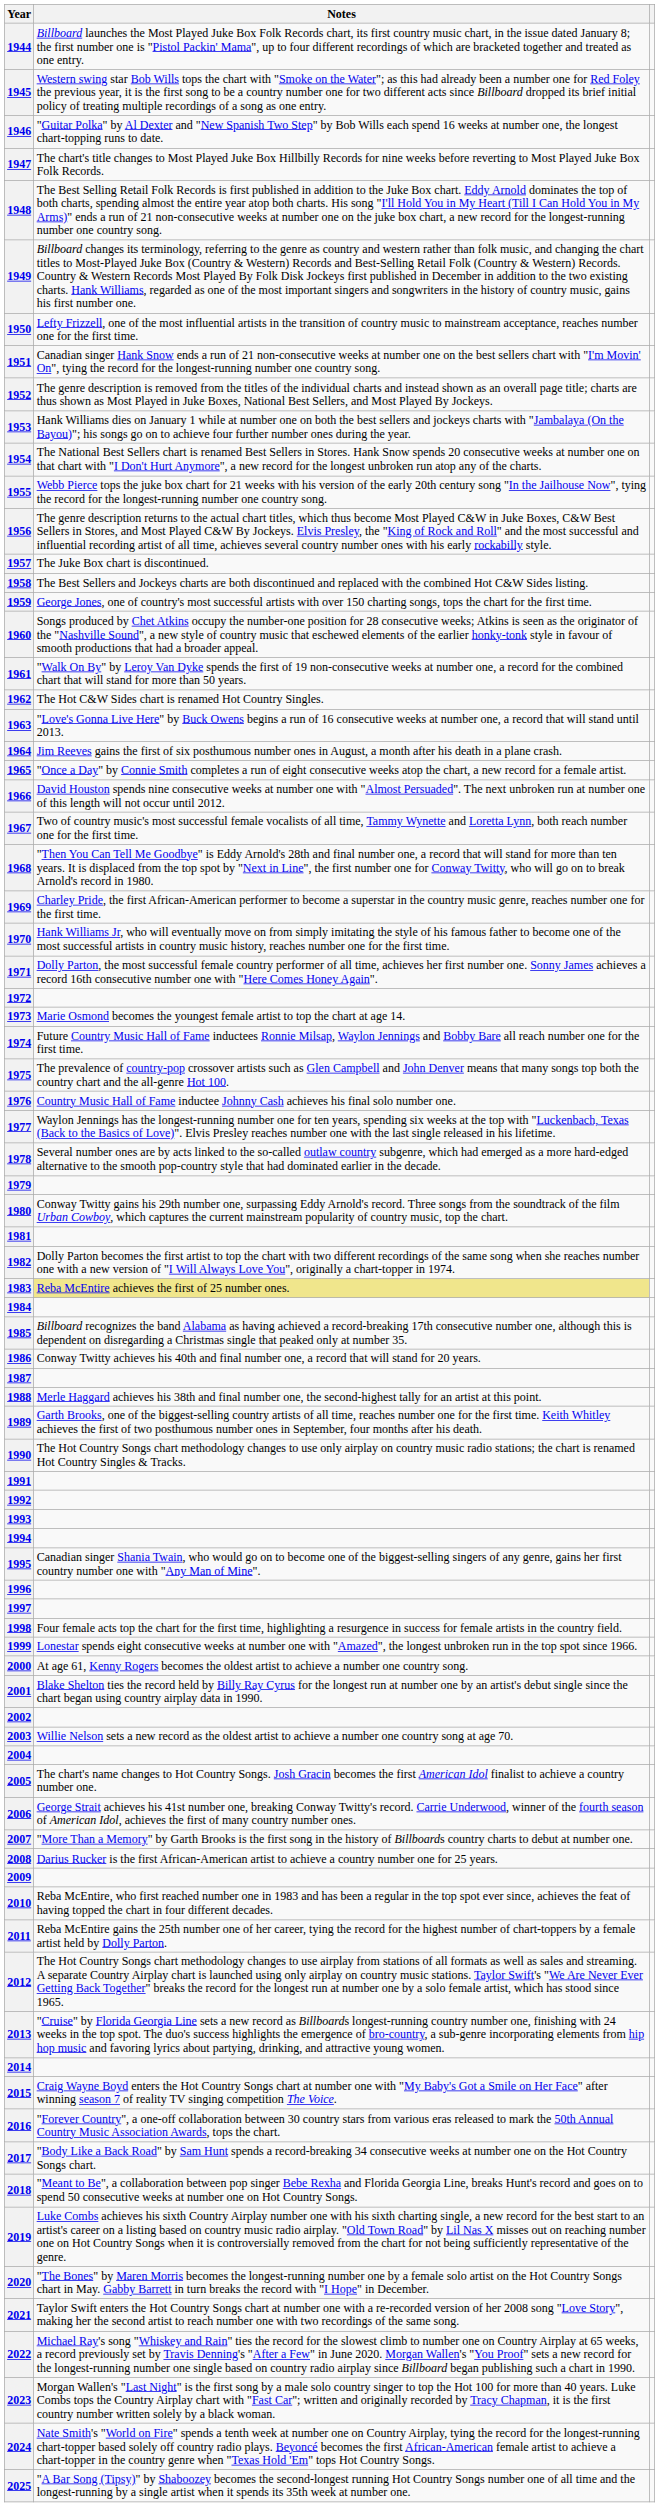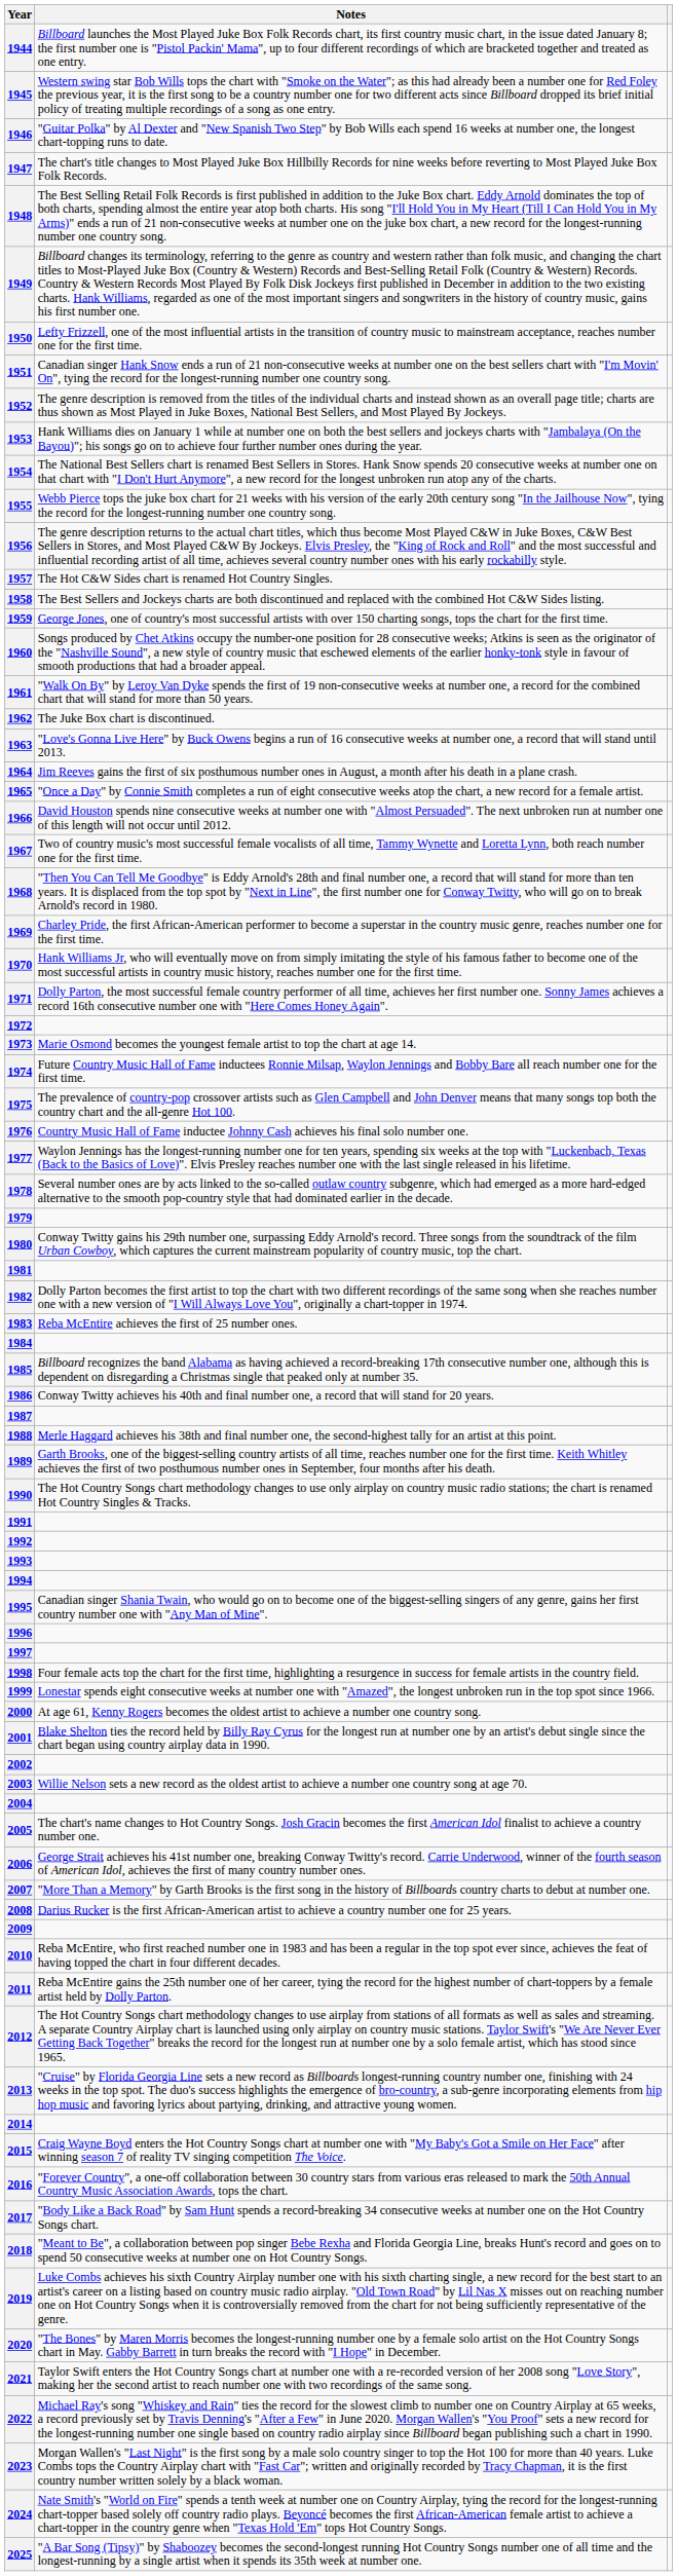1957 | Notes: The Juke Box chart is discontinued. -> The Hot C&W Sides chart is renamed Hot Country Singles.
1962 | Notes: The Hot C&W Sides chart is renamed Hot Country Singles. -> The Juke Box chart is discontinued.
1983 | Notes: khaki background -> no background
